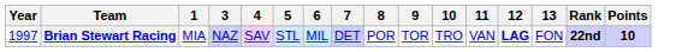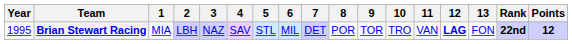+ column: 2 | LBH
Brian Stewart Racing | Year: 1997 -> 1995
Brian Stewart Racing | Points: 10 -> 12
